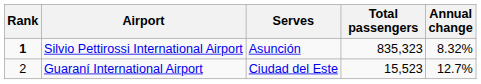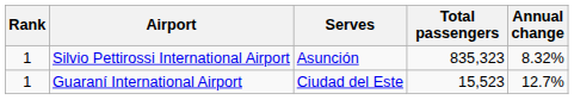Silvio Pettirossi International Airport | Rank: bold -> normal
Guaraní International Airport | Rank: 2 -> 1
